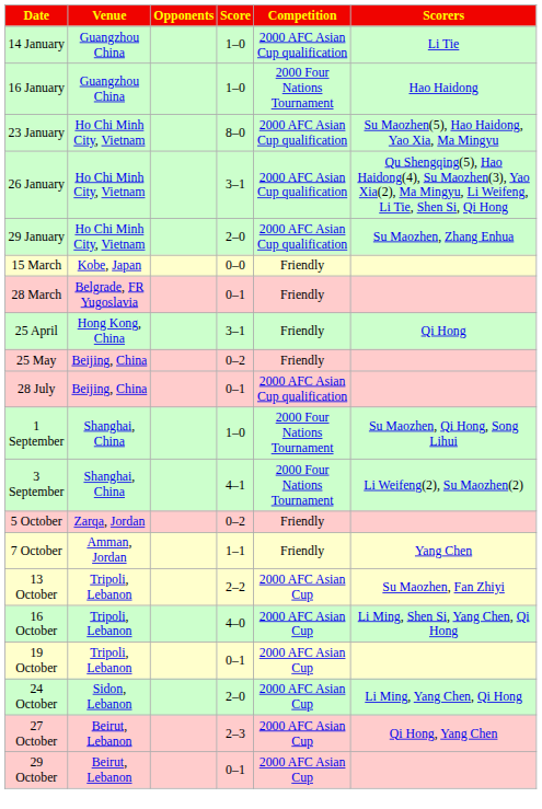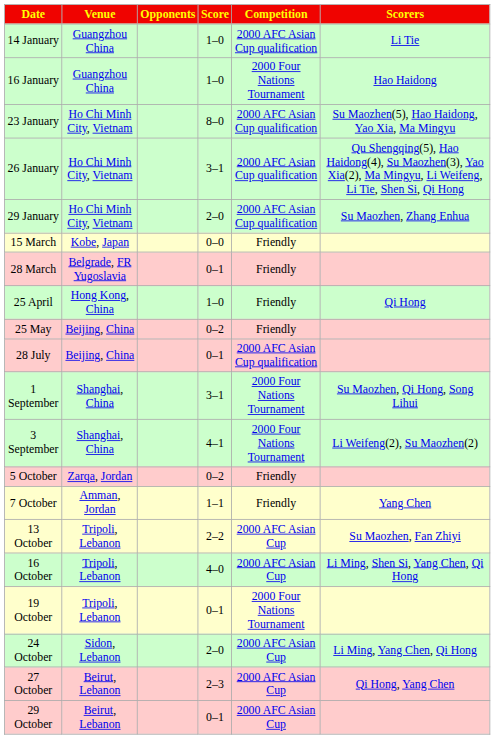25 April | Score: 3–1 -> 1–0
1 September | Score: 1–0 -> 3–1
19 October | Competition: 2000 AFC Asian Cup -> 2000 Four Nations Tournament
